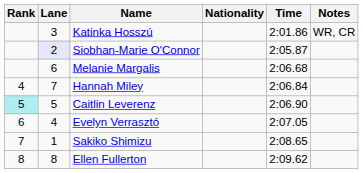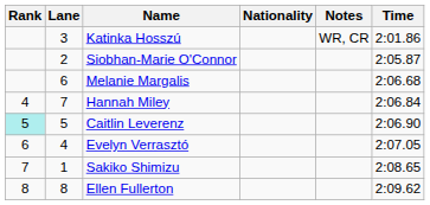columns swapped: Time <-> Notes
Siobhan-Marie O'Connor | Lane: lavender background -> no background
